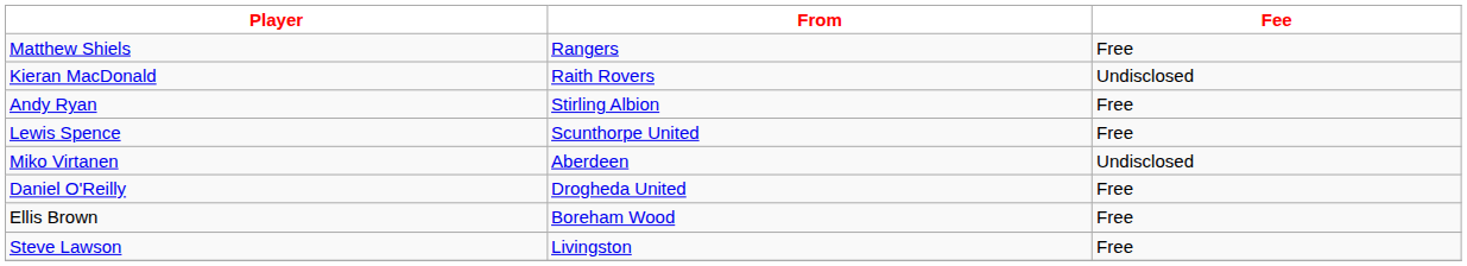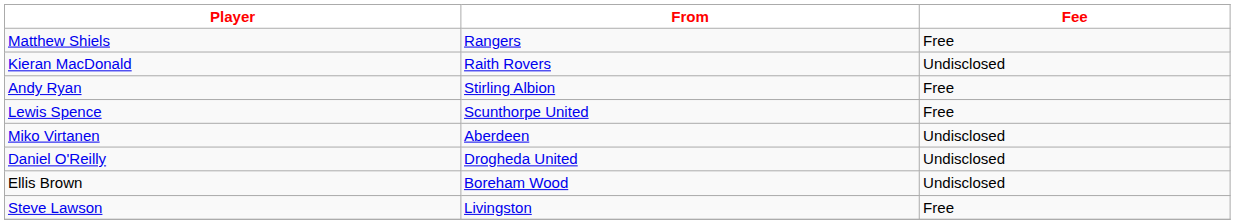Daniel O'Reilly | Fee: Free -> Undisclosed
Ellis Brown | Fee: Free -> Undisclosed
